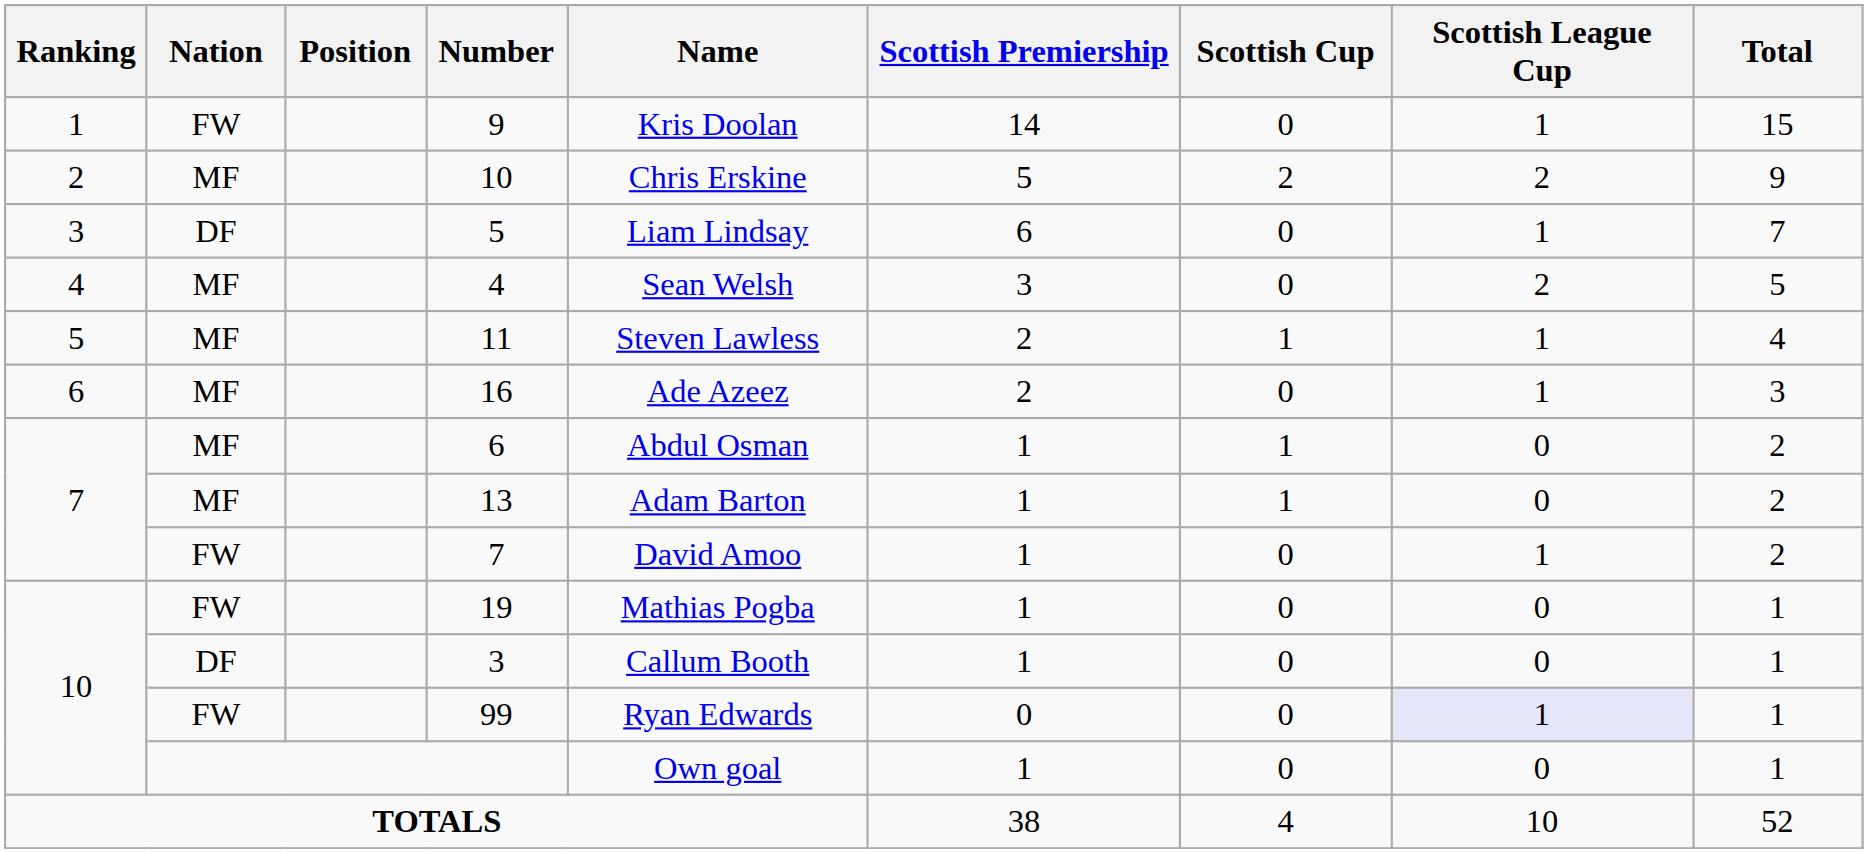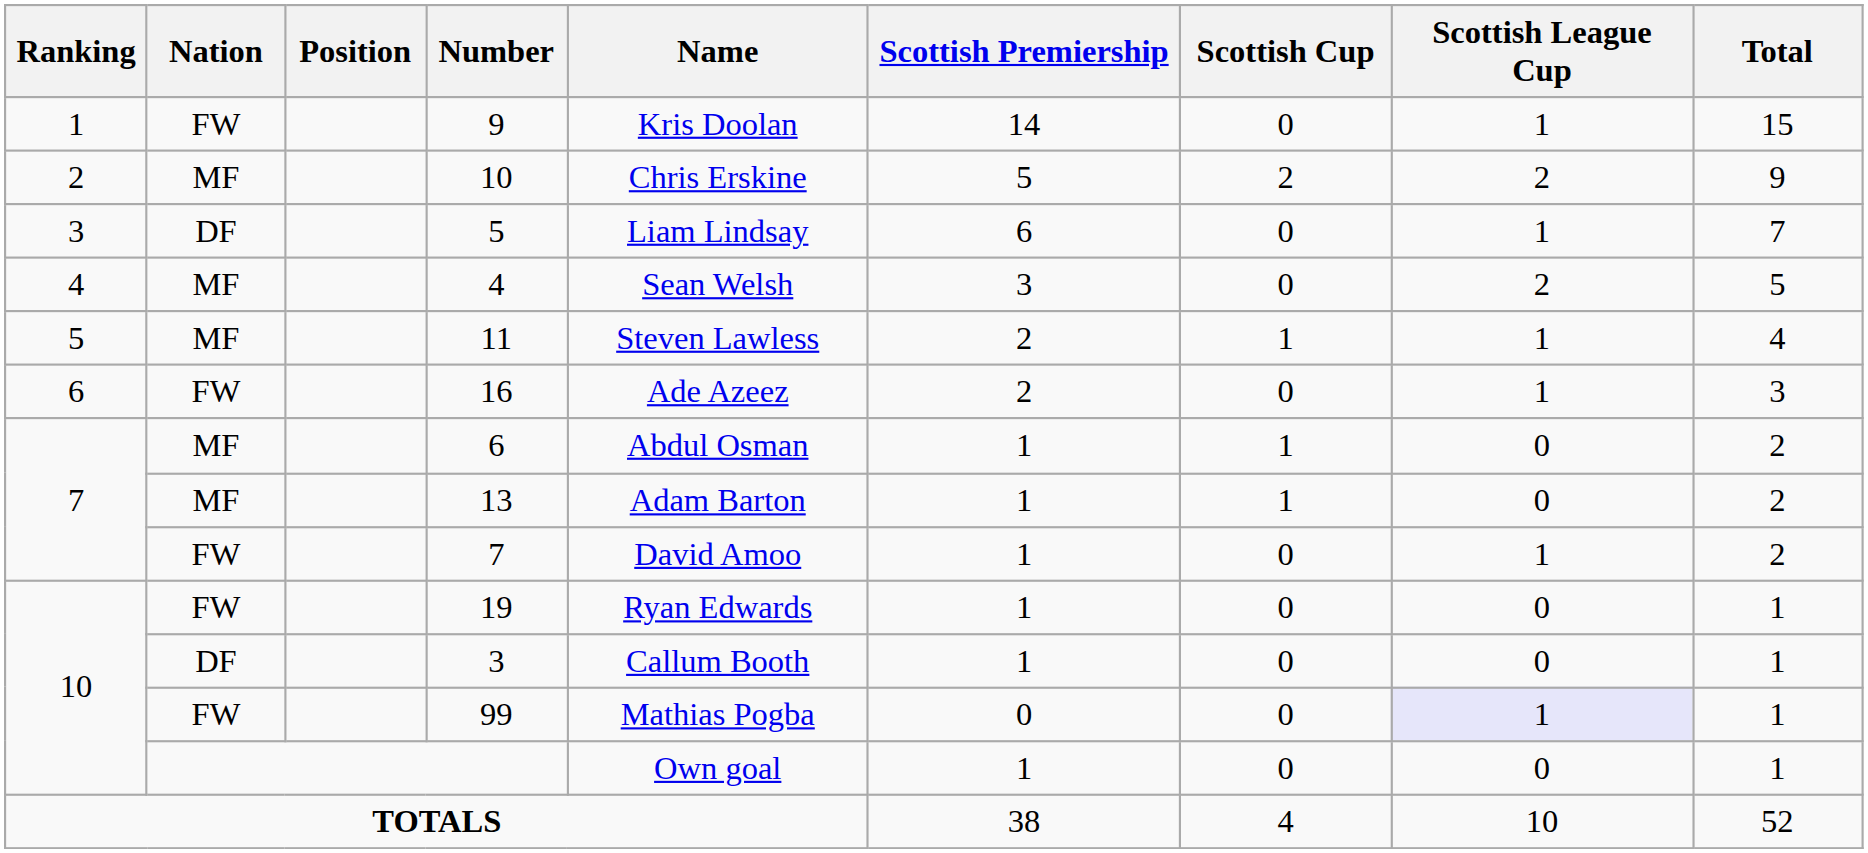16 | Nation: MF -> FW
19 | Name: Mathias Pogba -> Ryan Edwards
99 | Name: Ryan Edwards -> Mathias Pogba
